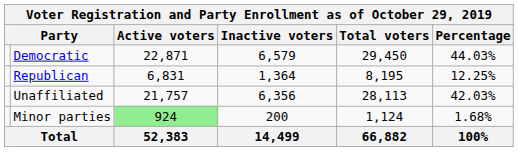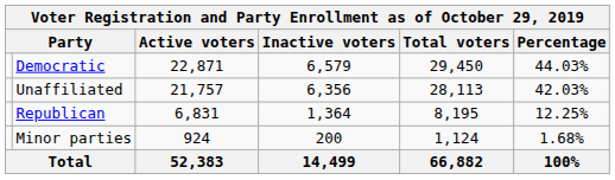rows swapped: Republican <-> Unaffiliated
Minor parties | Active voters: lightgreen background -> no background
